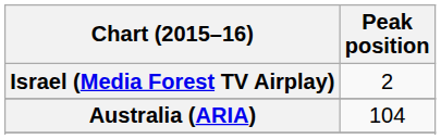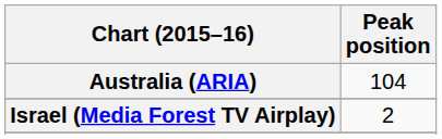rows swapped: Australia (ARIA) <-> Israel (Media Forest TV Airplay)
